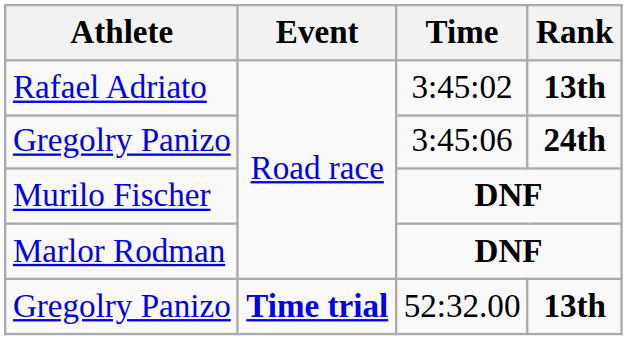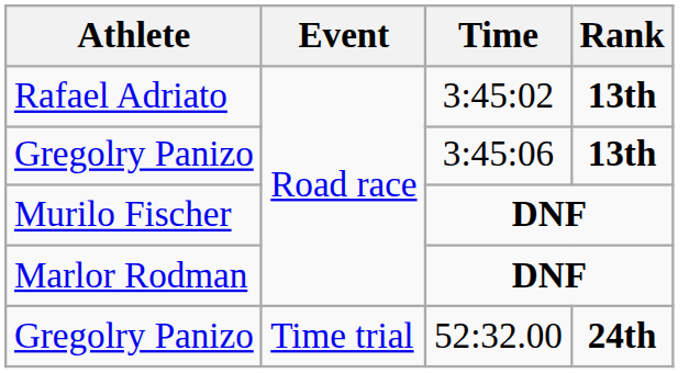Gregolry Panizo / 3:45:06 | Rank: 24th -> 13th
Gregolry Panizo / 52:32.00 | Event: bold -> normal
Gregolry Panizo / 52:32.00 | Rank: 13th -> 24th
